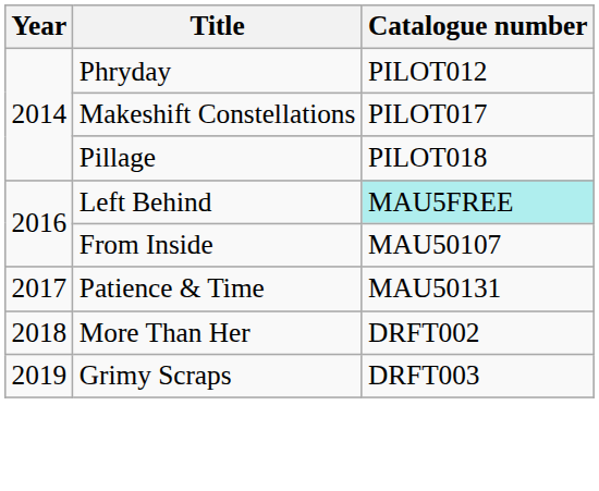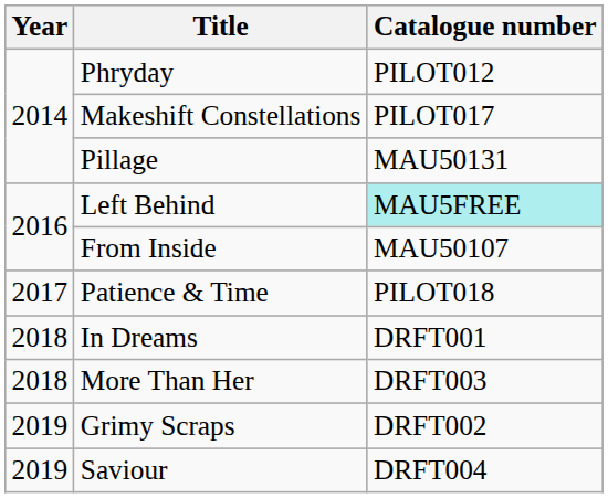Pillage | Catalogue number: PILOT018 -> MAU50131
Patience & Time | Catalogue number: MAU50131 -> PILOT018
+ row: 2018 | In Dreams | DRFT001
More Than Her | Catalogue number: DRFT002 -> DRFT003
Grimy Scraps | Catalogue number: DRFT003 -> DRFT002
+ row: 2019 | Saviour | DRFT004
